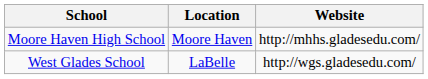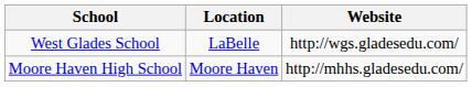rows swapped: Moore Haven High School <-> West Glades School
